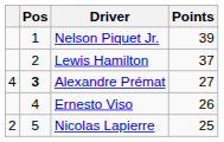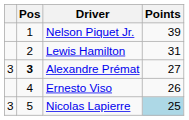Lewis Hamilton | Points: 37 -> 31
Alexandre Prémat | column 1: 4 -> 3
Nicolas Lapierre | column 1: 2 -> 3
Nicolas Lapierre | Points: no background -> lightblue background
